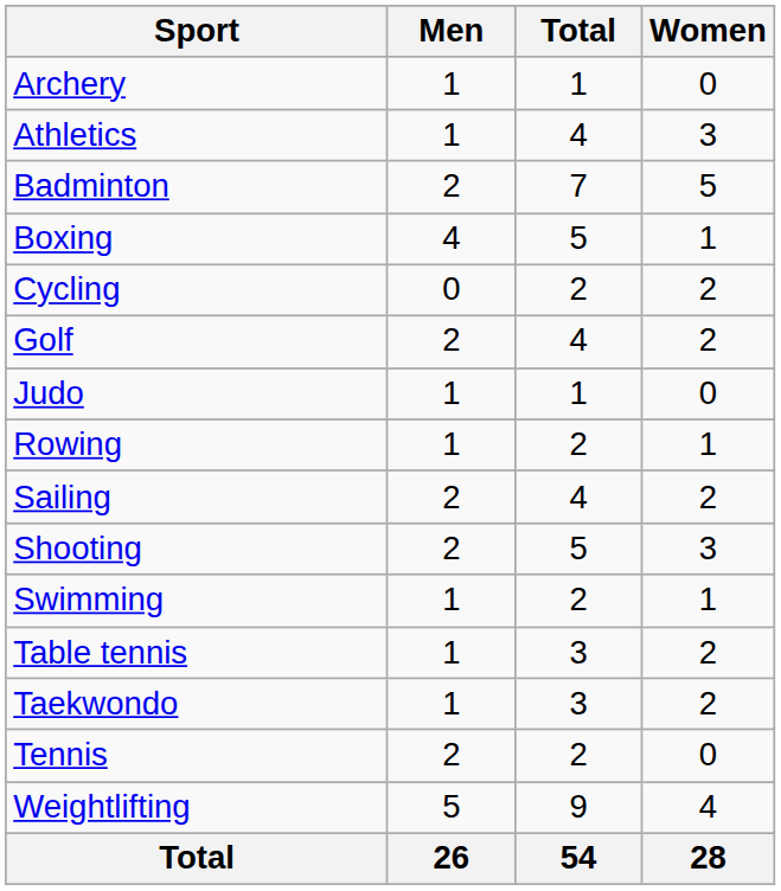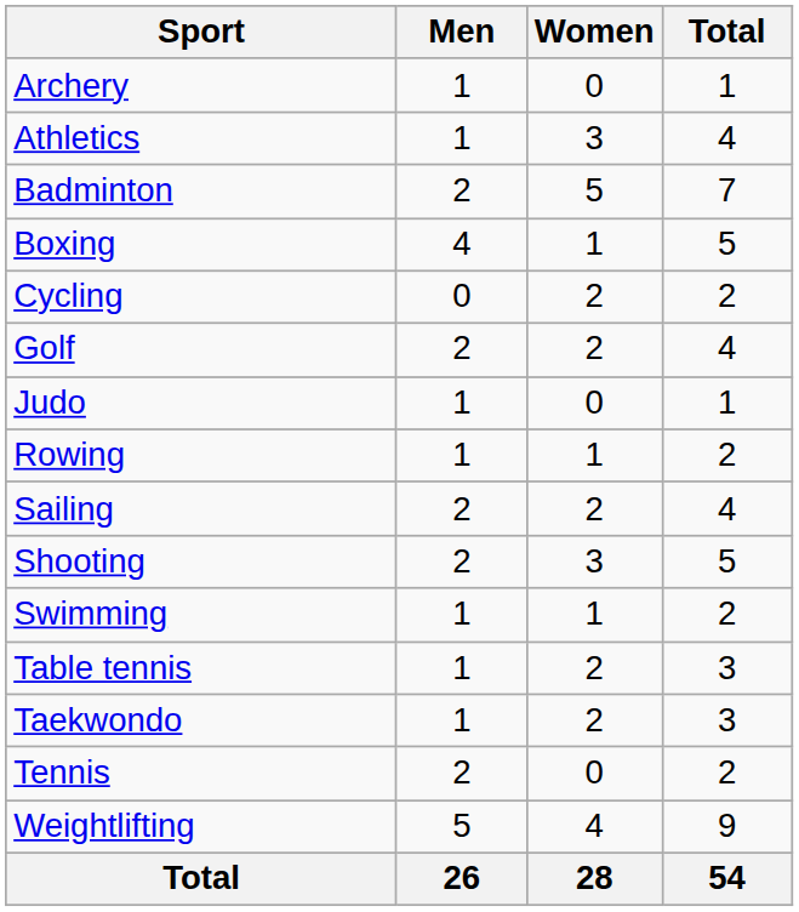columns swapped: Women <-> Total
